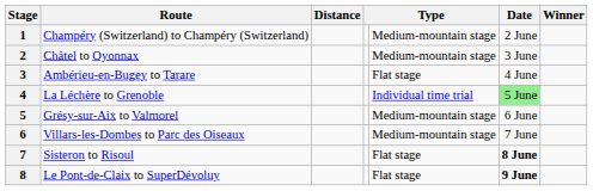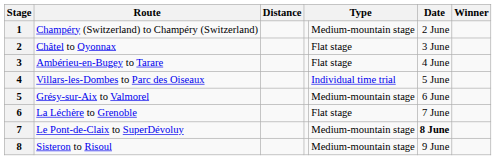2 | column 5: Medium-mountain stage -> Flat stage
4 | Route: La Léchère to Grenoble -> Villars-les-Dombes to Parc des Oiseaux
4 | Date: lightgreen background -> no background
6 | Route: Villars-les-Dombes to Parc des Oiseaux -> La Léchère to Grenoble
6 | column 5: Medium-mountain stage -> Flat stage
7 | Route: Sisteron to Risoul -> Le Pont-de-Claix to SuperDévoluy
7 | column 5: Flat stage -> Medium-mountain stage
8 | Route: Le Pont-de-Claix to SuperDévoluy -> Sisteron to Risoul
8 | column 5: Flat stage -> Medium-mountain stage
8 | Date: bold -> normal
